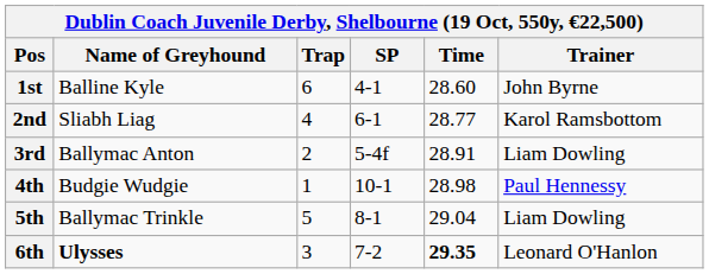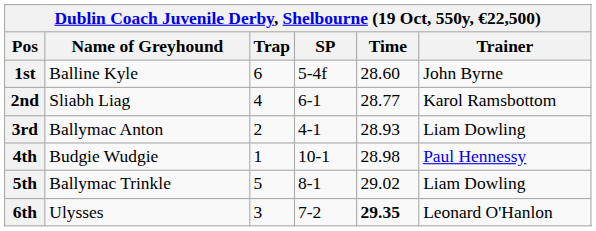1st | SP: 4-1 -> 5-4f
3rd | SP: 5-4f -> 4-1
3rd | Time: 28.91 -> 28.93
5th | Time: 29.04 -> 29.02
6th | Name of Greyhound: bold -> normal
